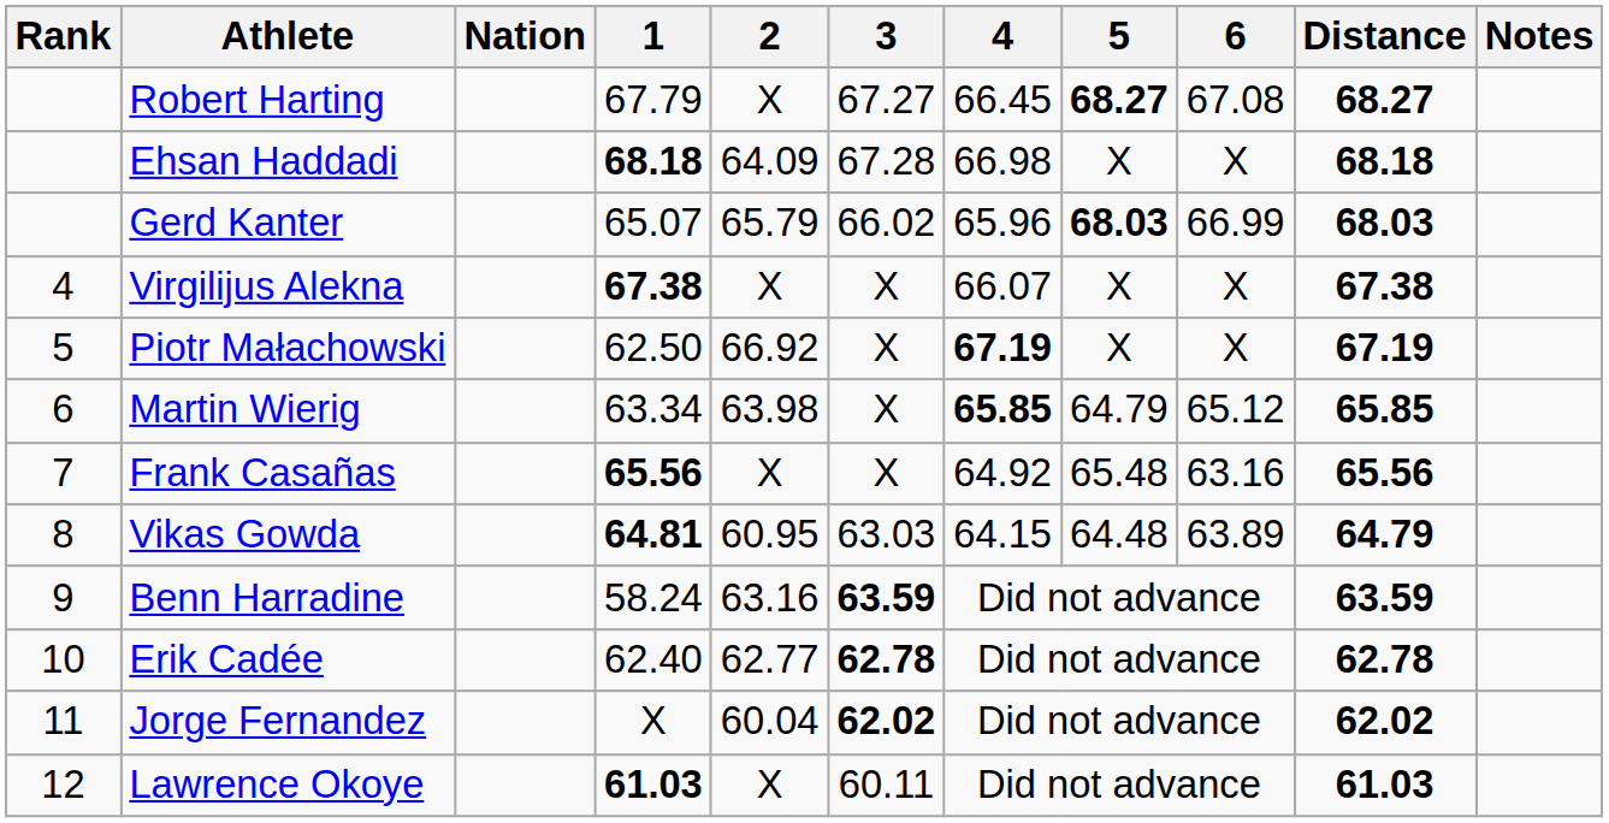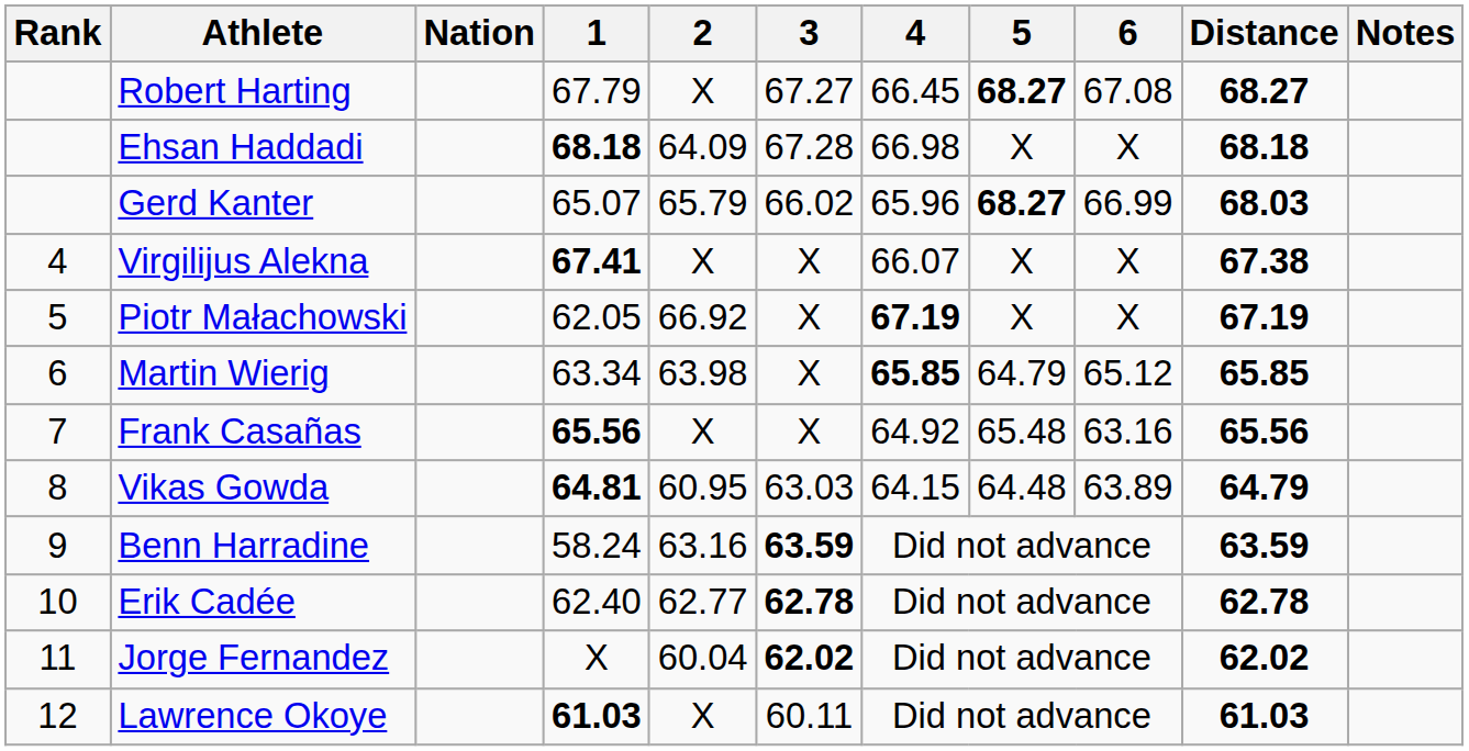Gerd Kanter | 5: 68.03 -> 68.27
Virgilijus Alekna | 1: 67.38 -> 67.41
Piotr Małachowski | 1: 62.50 -> 62.05
